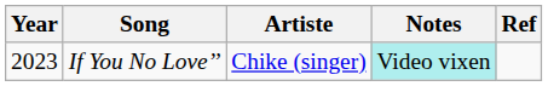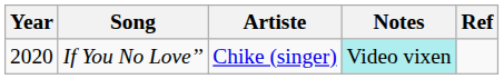If You No Love’’ | Year: 2023 -> 2020
